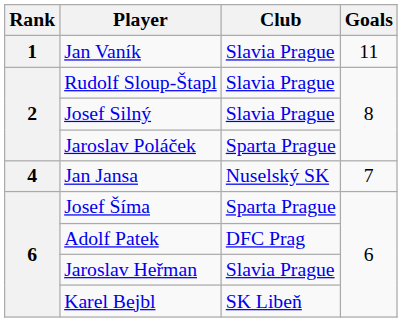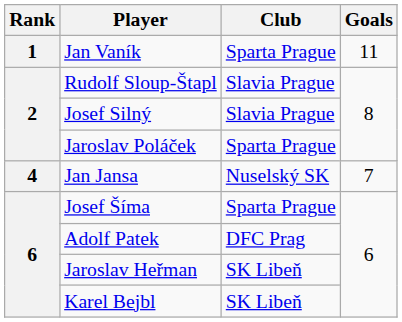Jan Vaník | Club: Slavia Prague -> Sparta Prague
Jaroslav Heřman | Club: Slavia Prague -> SK Libeň
